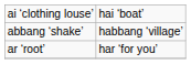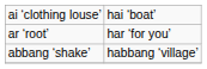rows swapped: ar ‘root’ <-> abbang ‘shake’
